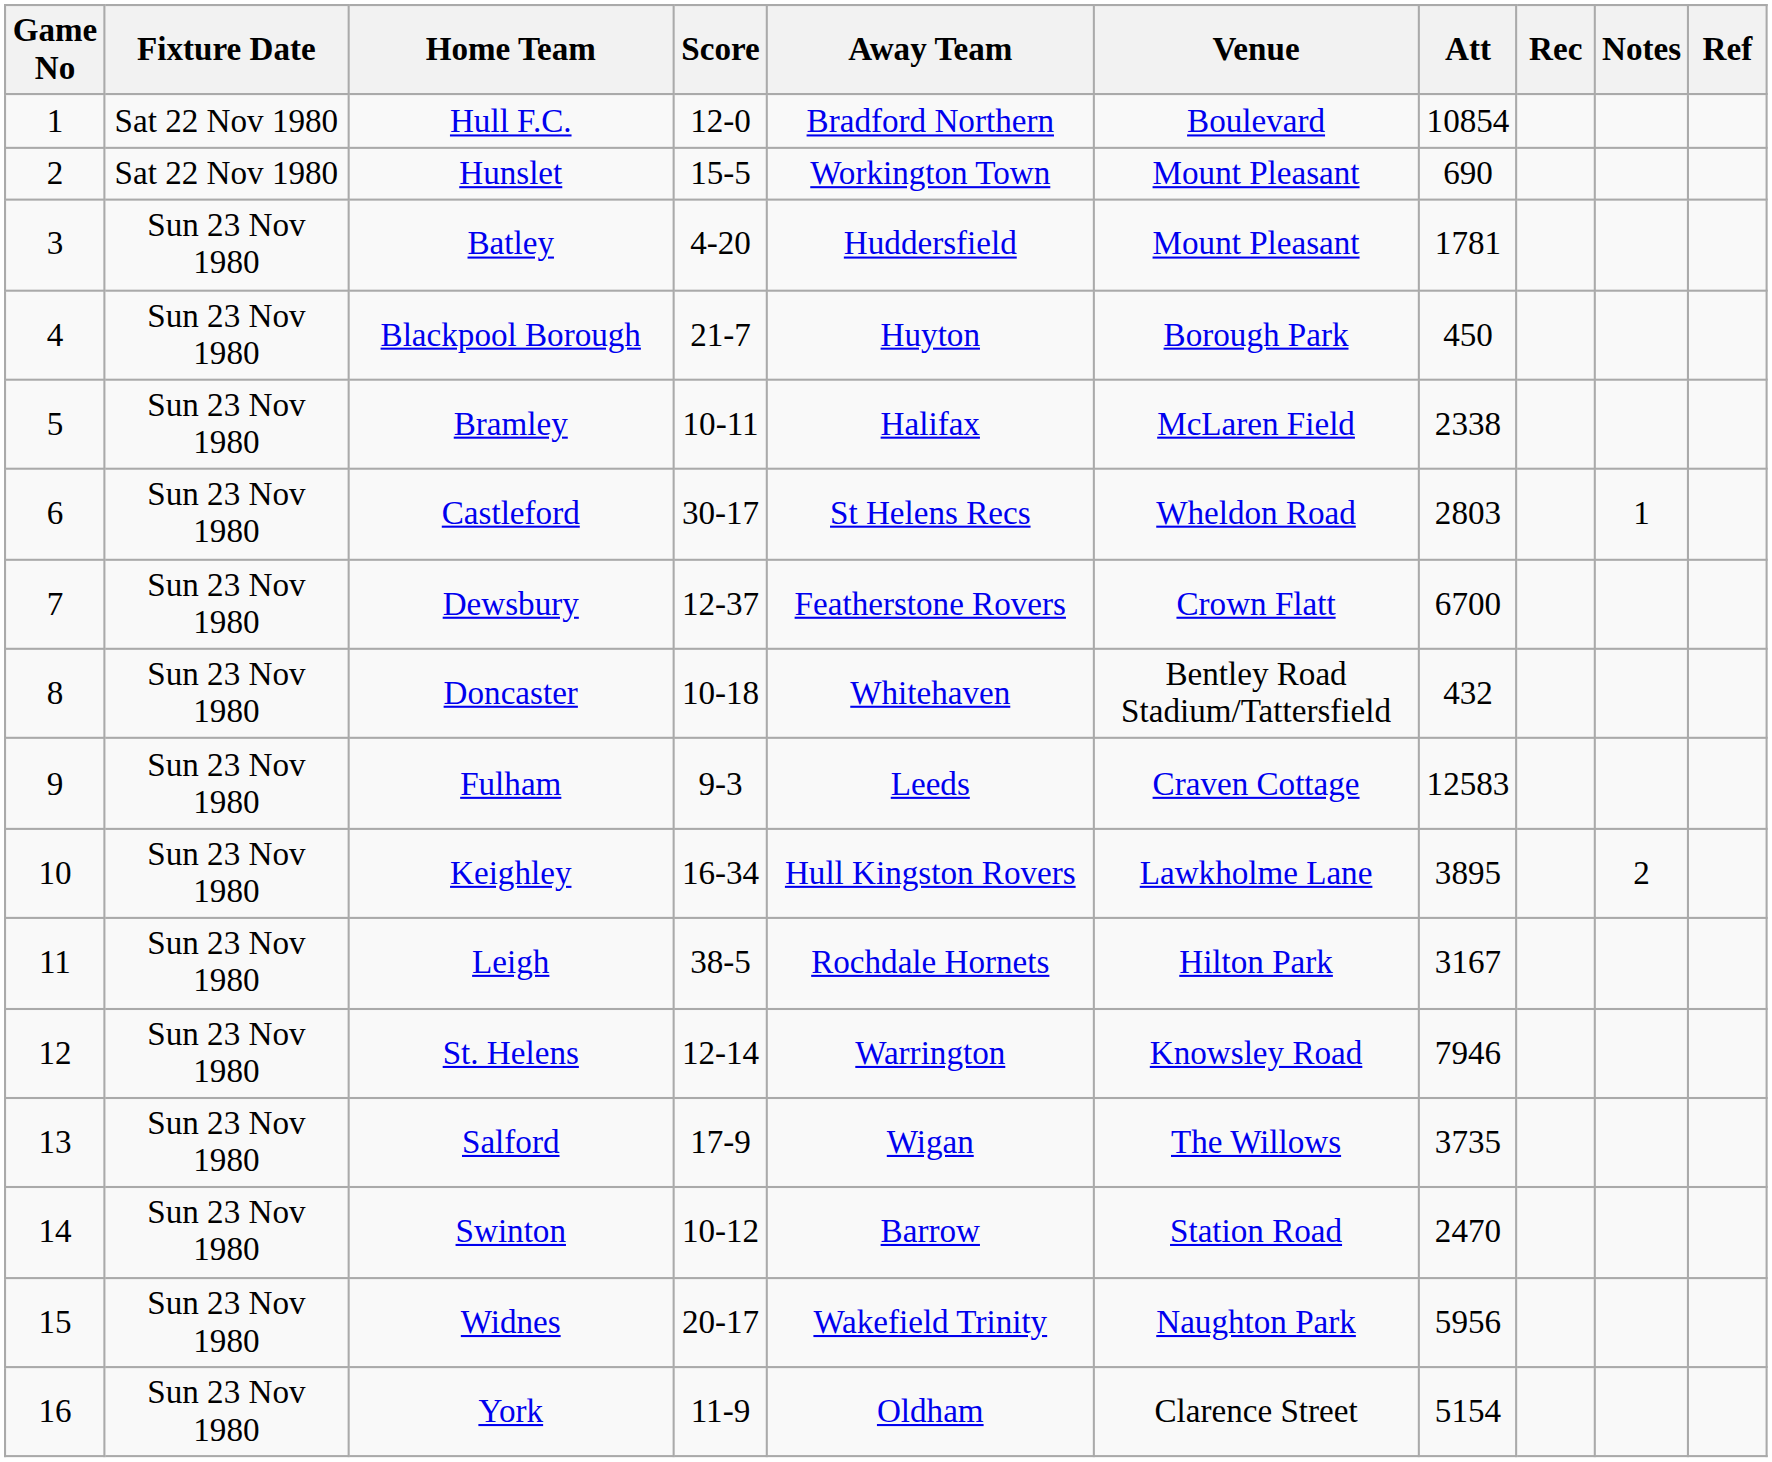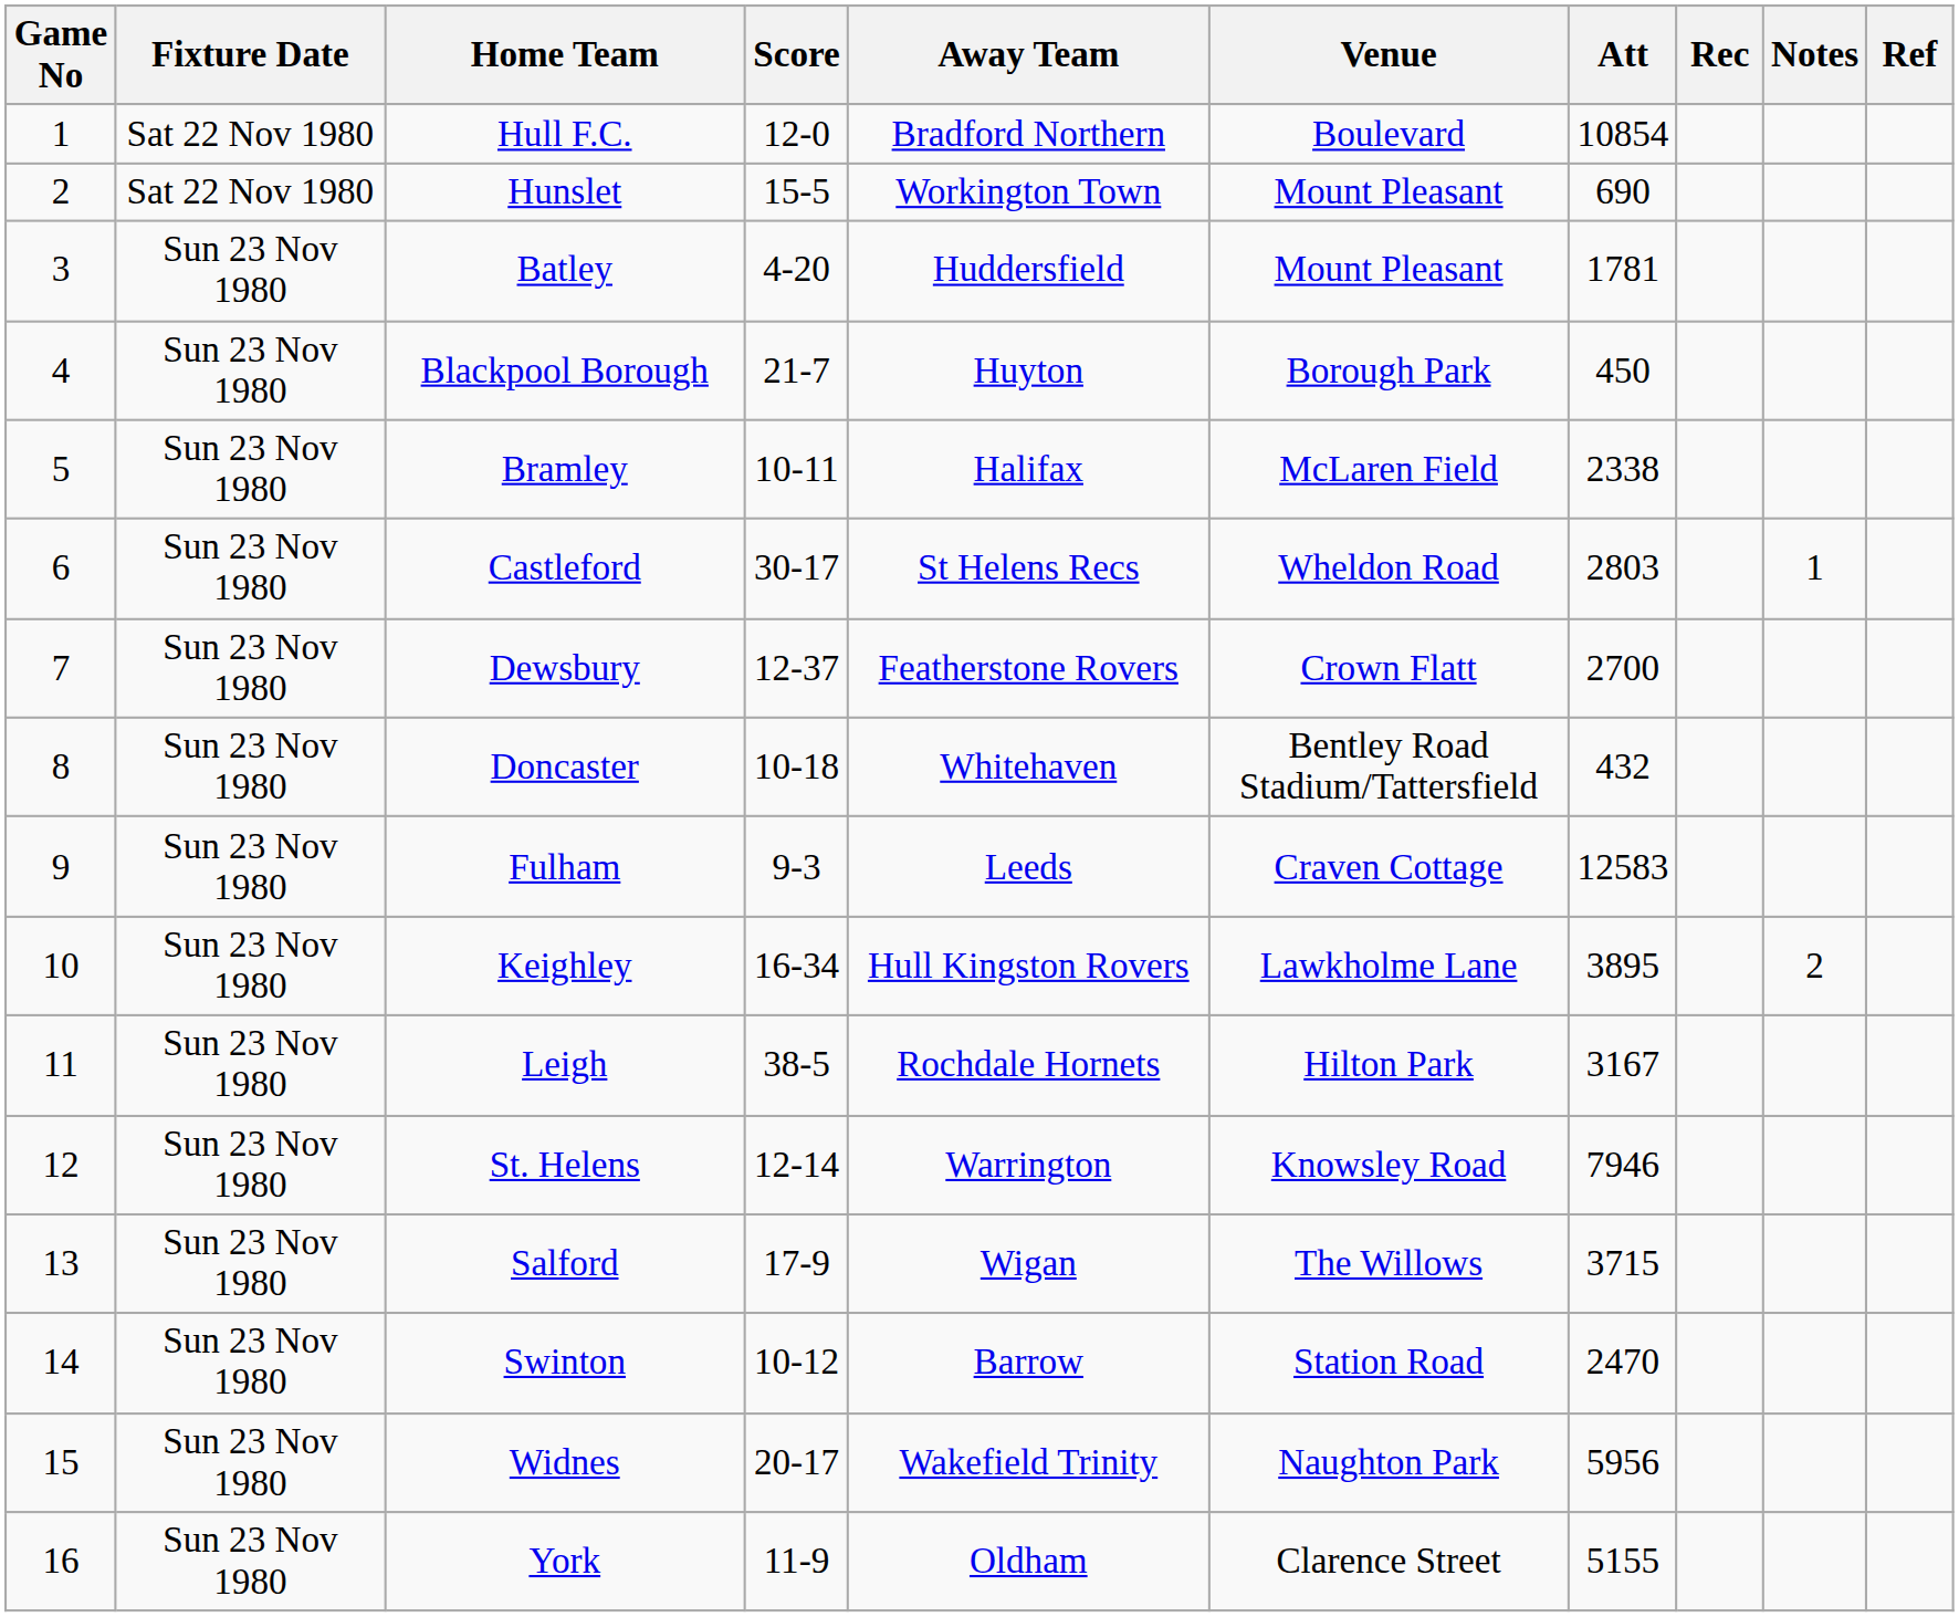Dewsbury | Att: 6700 -> 2700
Salford | Att: 3735 -> 3715
York | Att: 5154 -> 5155
